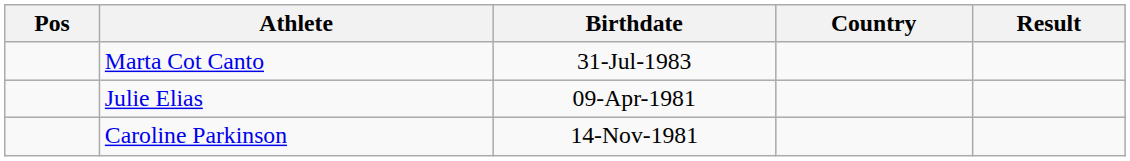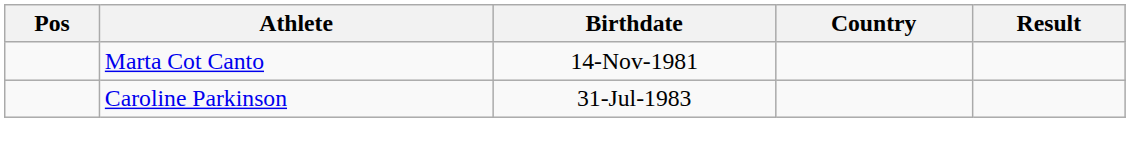Marta Cot Canto | Birthdate: 31-Jul-1983 -> 14-Nov-1981
- row: Julie Elias | 09-Apr-1981
Caroline Parkinson | Birthdate: 14-Nov-1981 -> 31-Jul-1983
